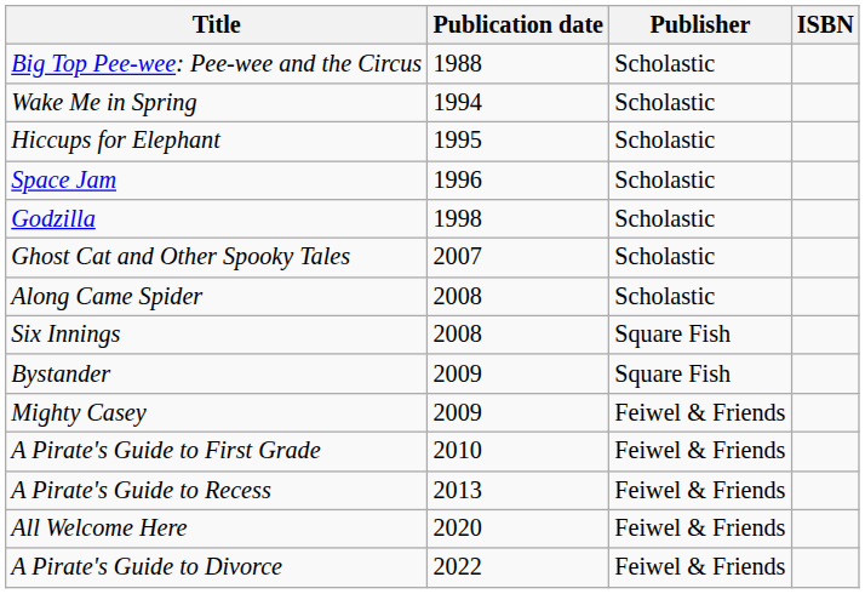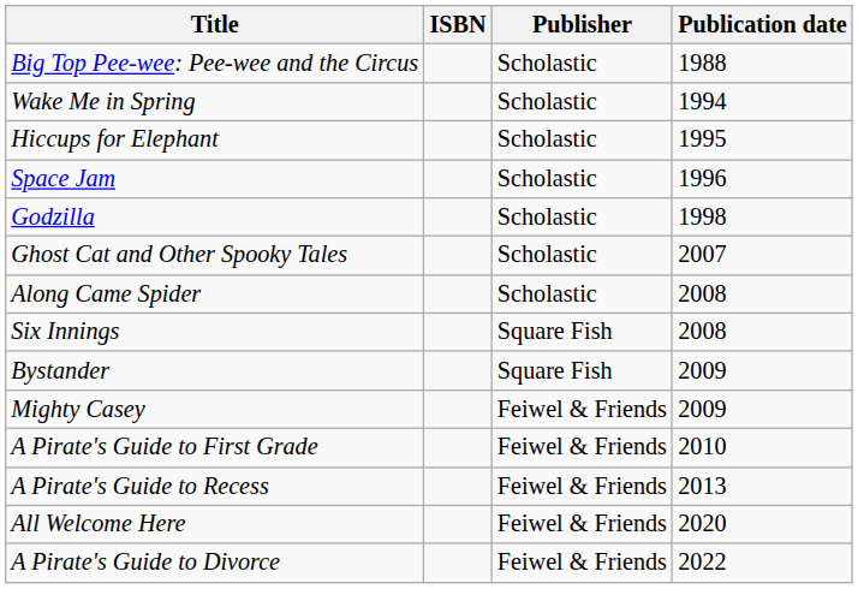columns swapped: Publication date <-> ISBN
